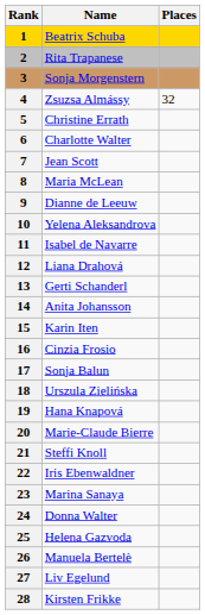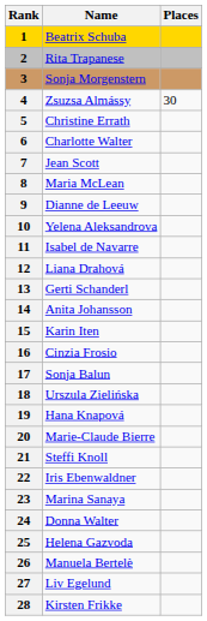Zsuzsa Almássy | Places: 32 -> 30
